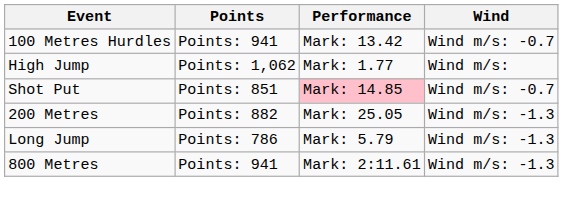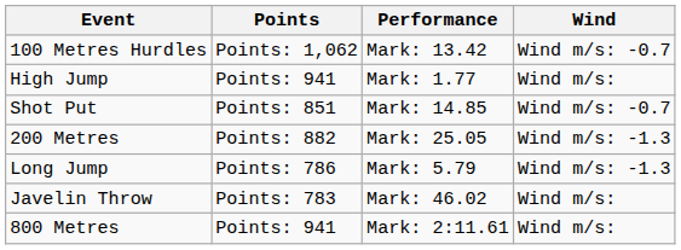100 Metres Hurdles | Points: Points: 941 -> Points: 1,062
High Jump | Points: Points: 1,062 -> Points: 941
Shot Put | Performance: pink background -> no background
+ row: Javelin Throw | Points: 783 | Mark: 46.02 | Wind m/s:
800 Metres | Wind: Wind m/s: -1.3 -> Wind m/s:
